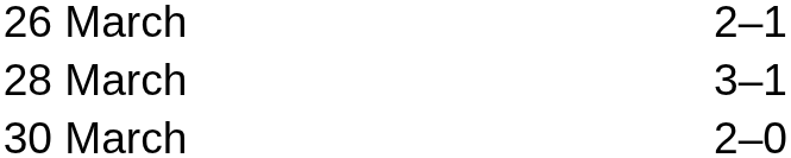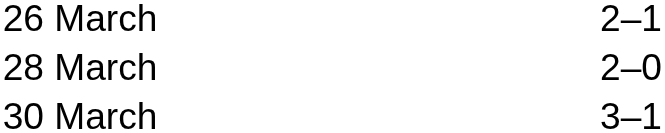28 March | column 3: 3–1 -> 2–0
30 March | column 3: 2–0 -> 3–1
